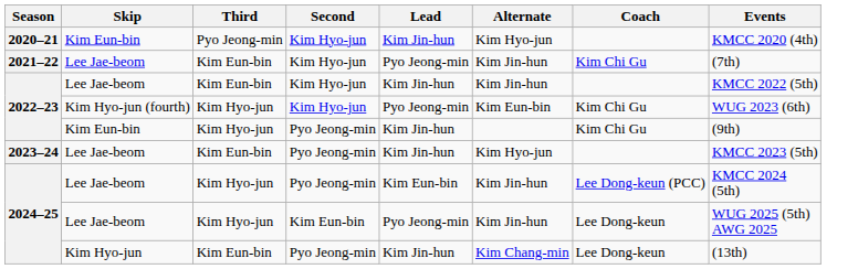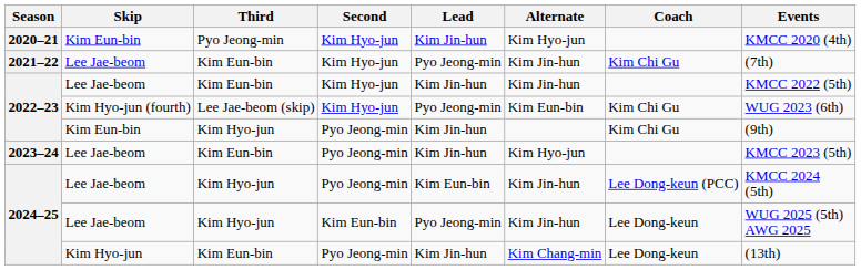2022–23 / Kim Hyo-jun (fourth) | Third: Kim Hyo-jun -> Lee Jae-beom (skip)
